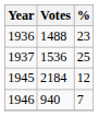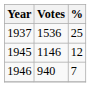- row: 1936 | 1488 | 23
1945 | Votes: 2184 -> 1146
